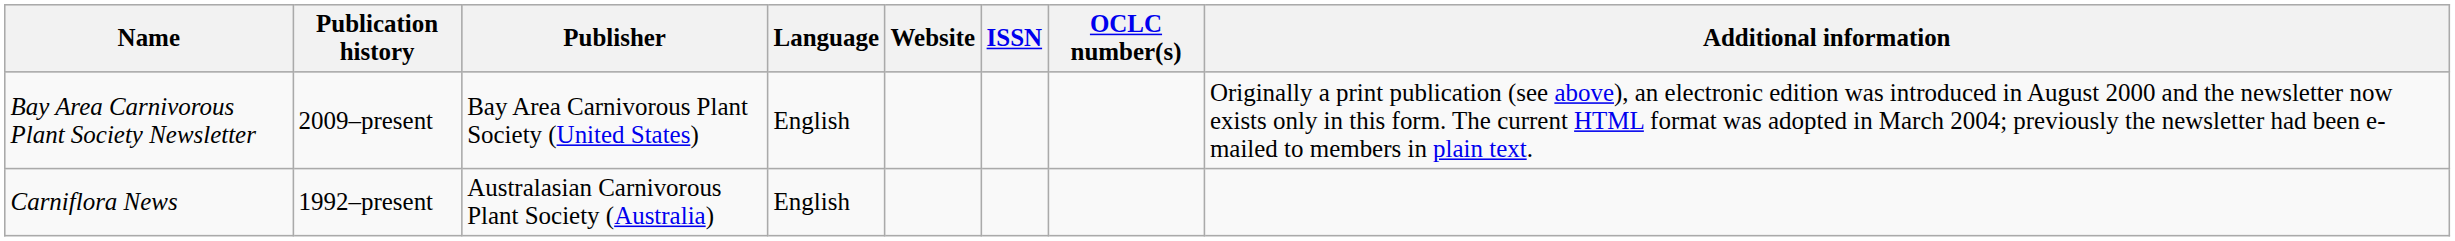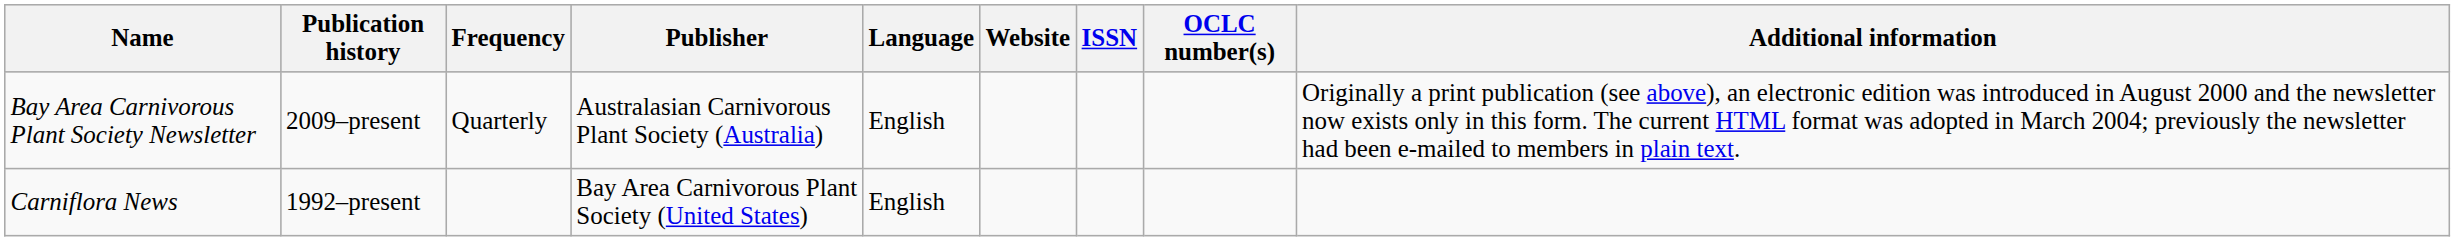+ column: Frequency | Quarterly
Bay Area Carnivorous Plant Society Newsletter | Publisher: Bay Area Carnivorous Plant Society (United States) -> Australasian Carnivorous Plant Society (Australia)
Carniflora News | Publisher: Australasian Carnivorous Plant Society (Australia) -> Bay Area Carnivorous Plant Society (United States)
